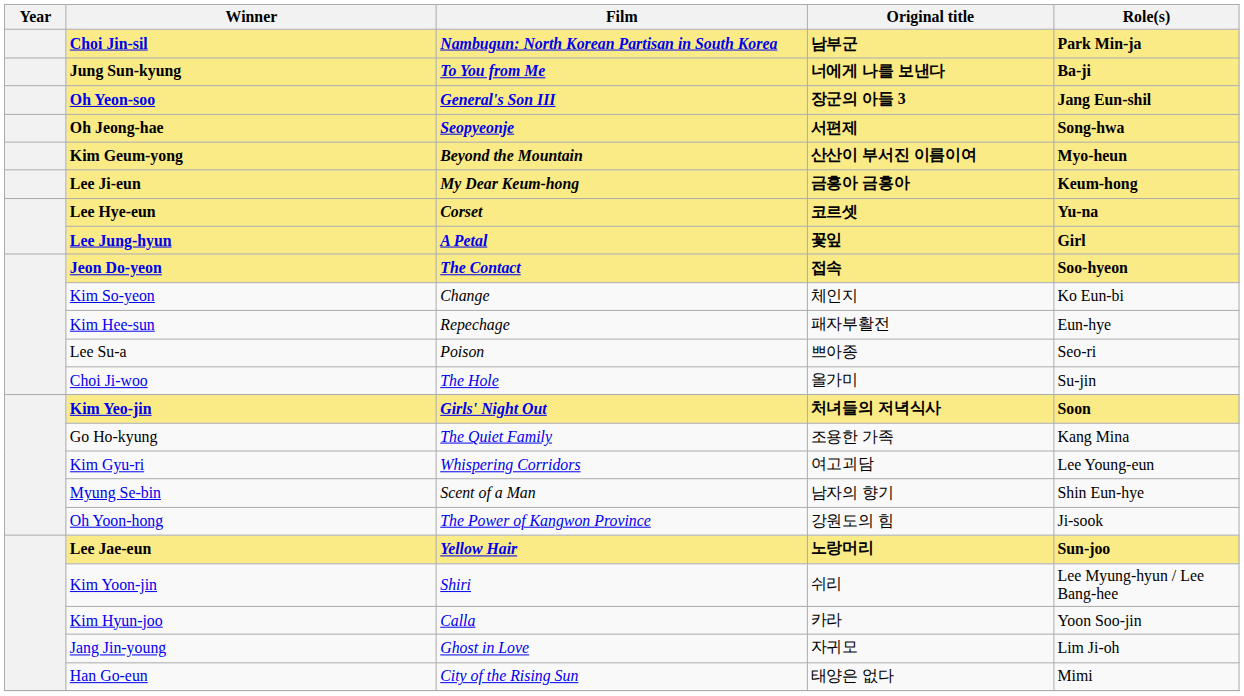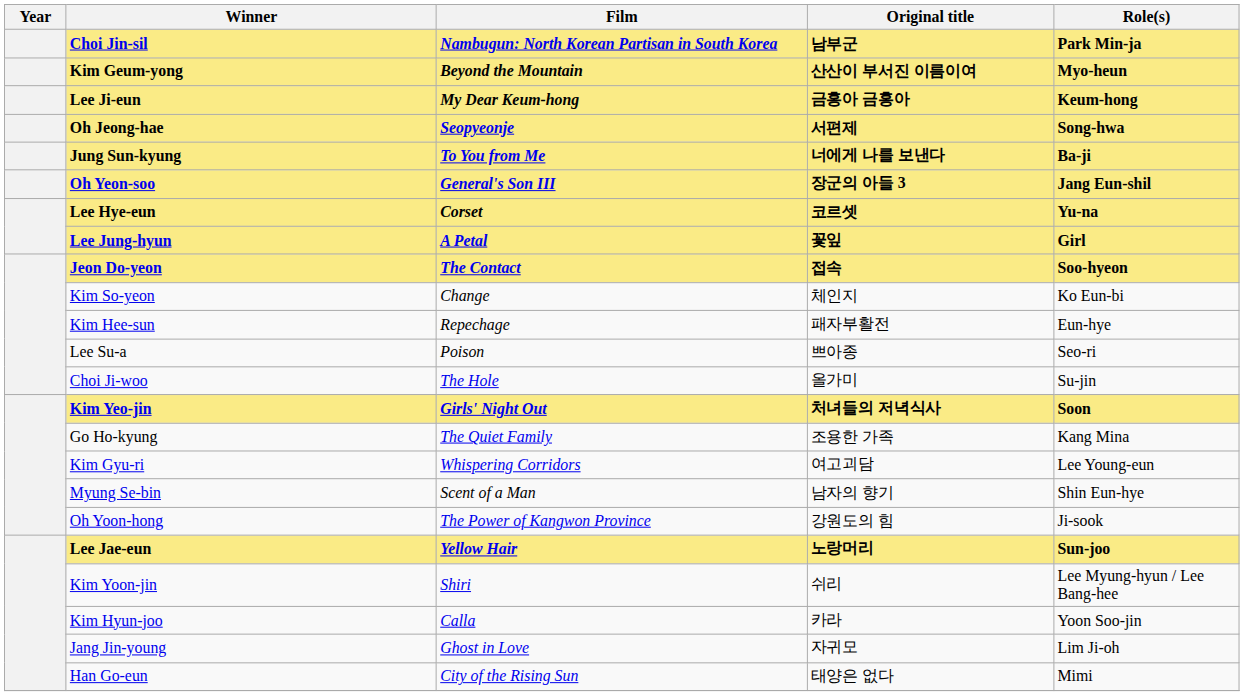rows swapped: Kim Geum-yong <-> Jung Sun-kyung
rows swapped: Oh Yeon-soo <-> Lee Ji-eun
